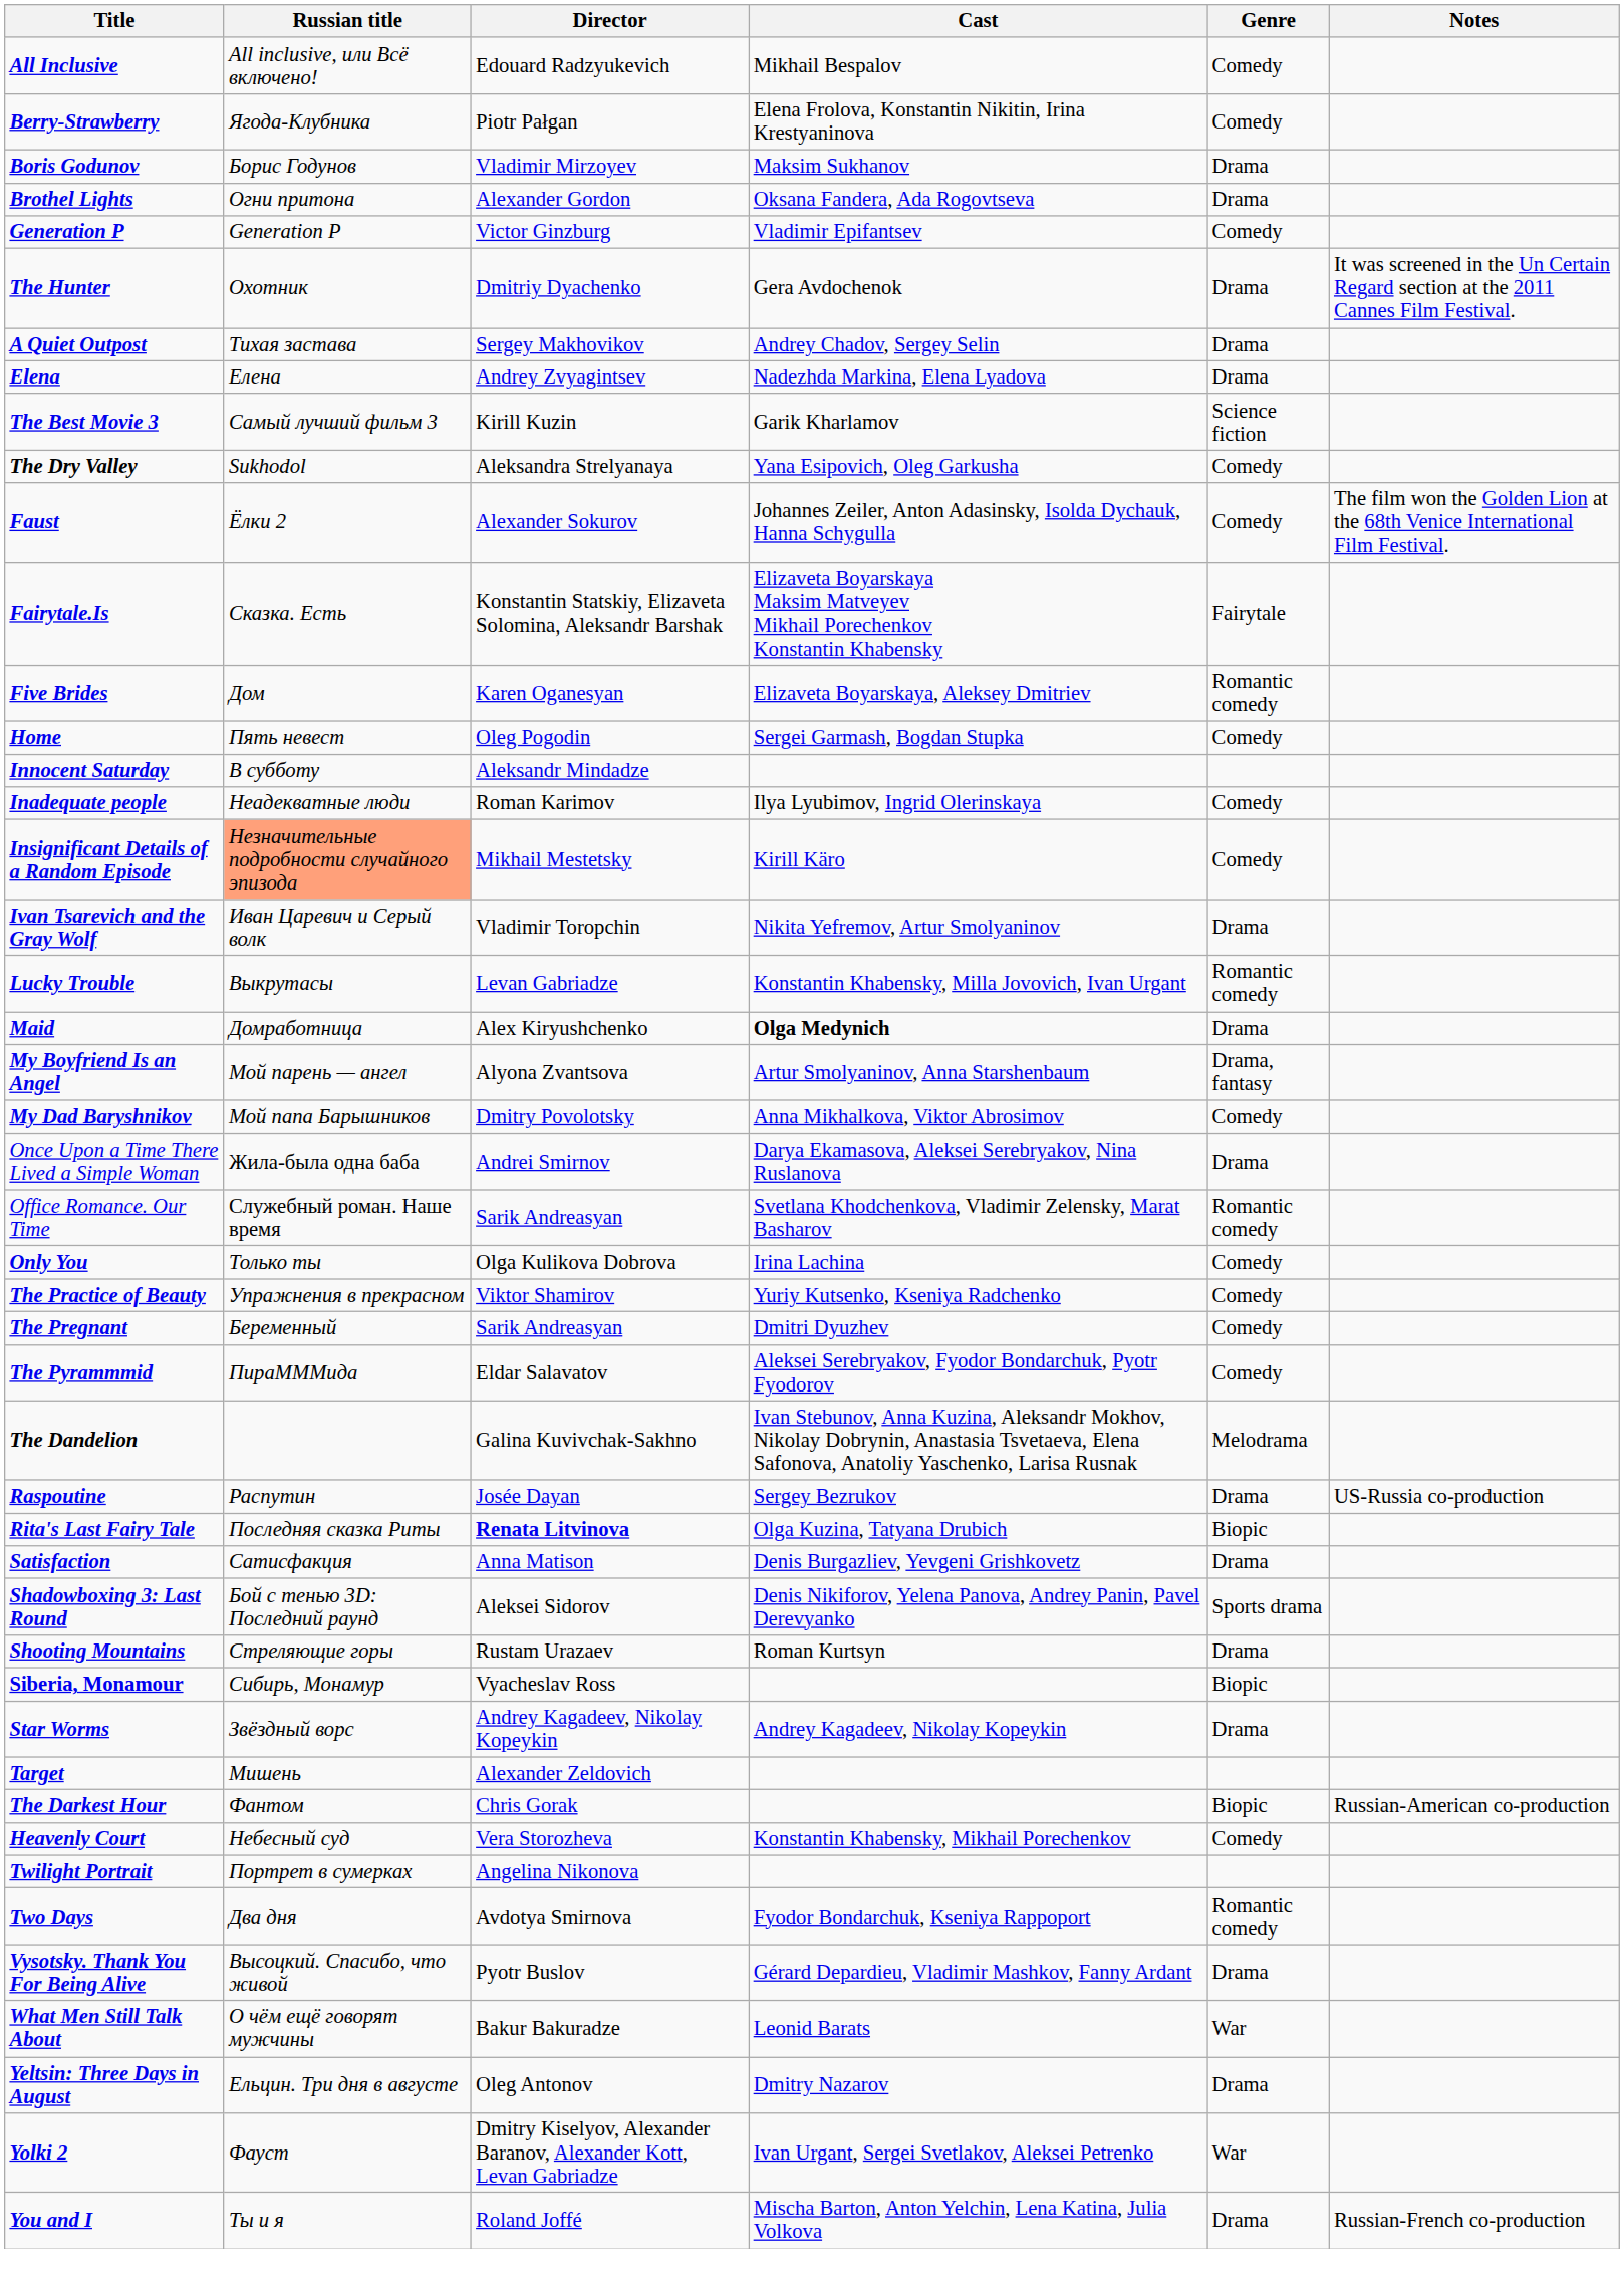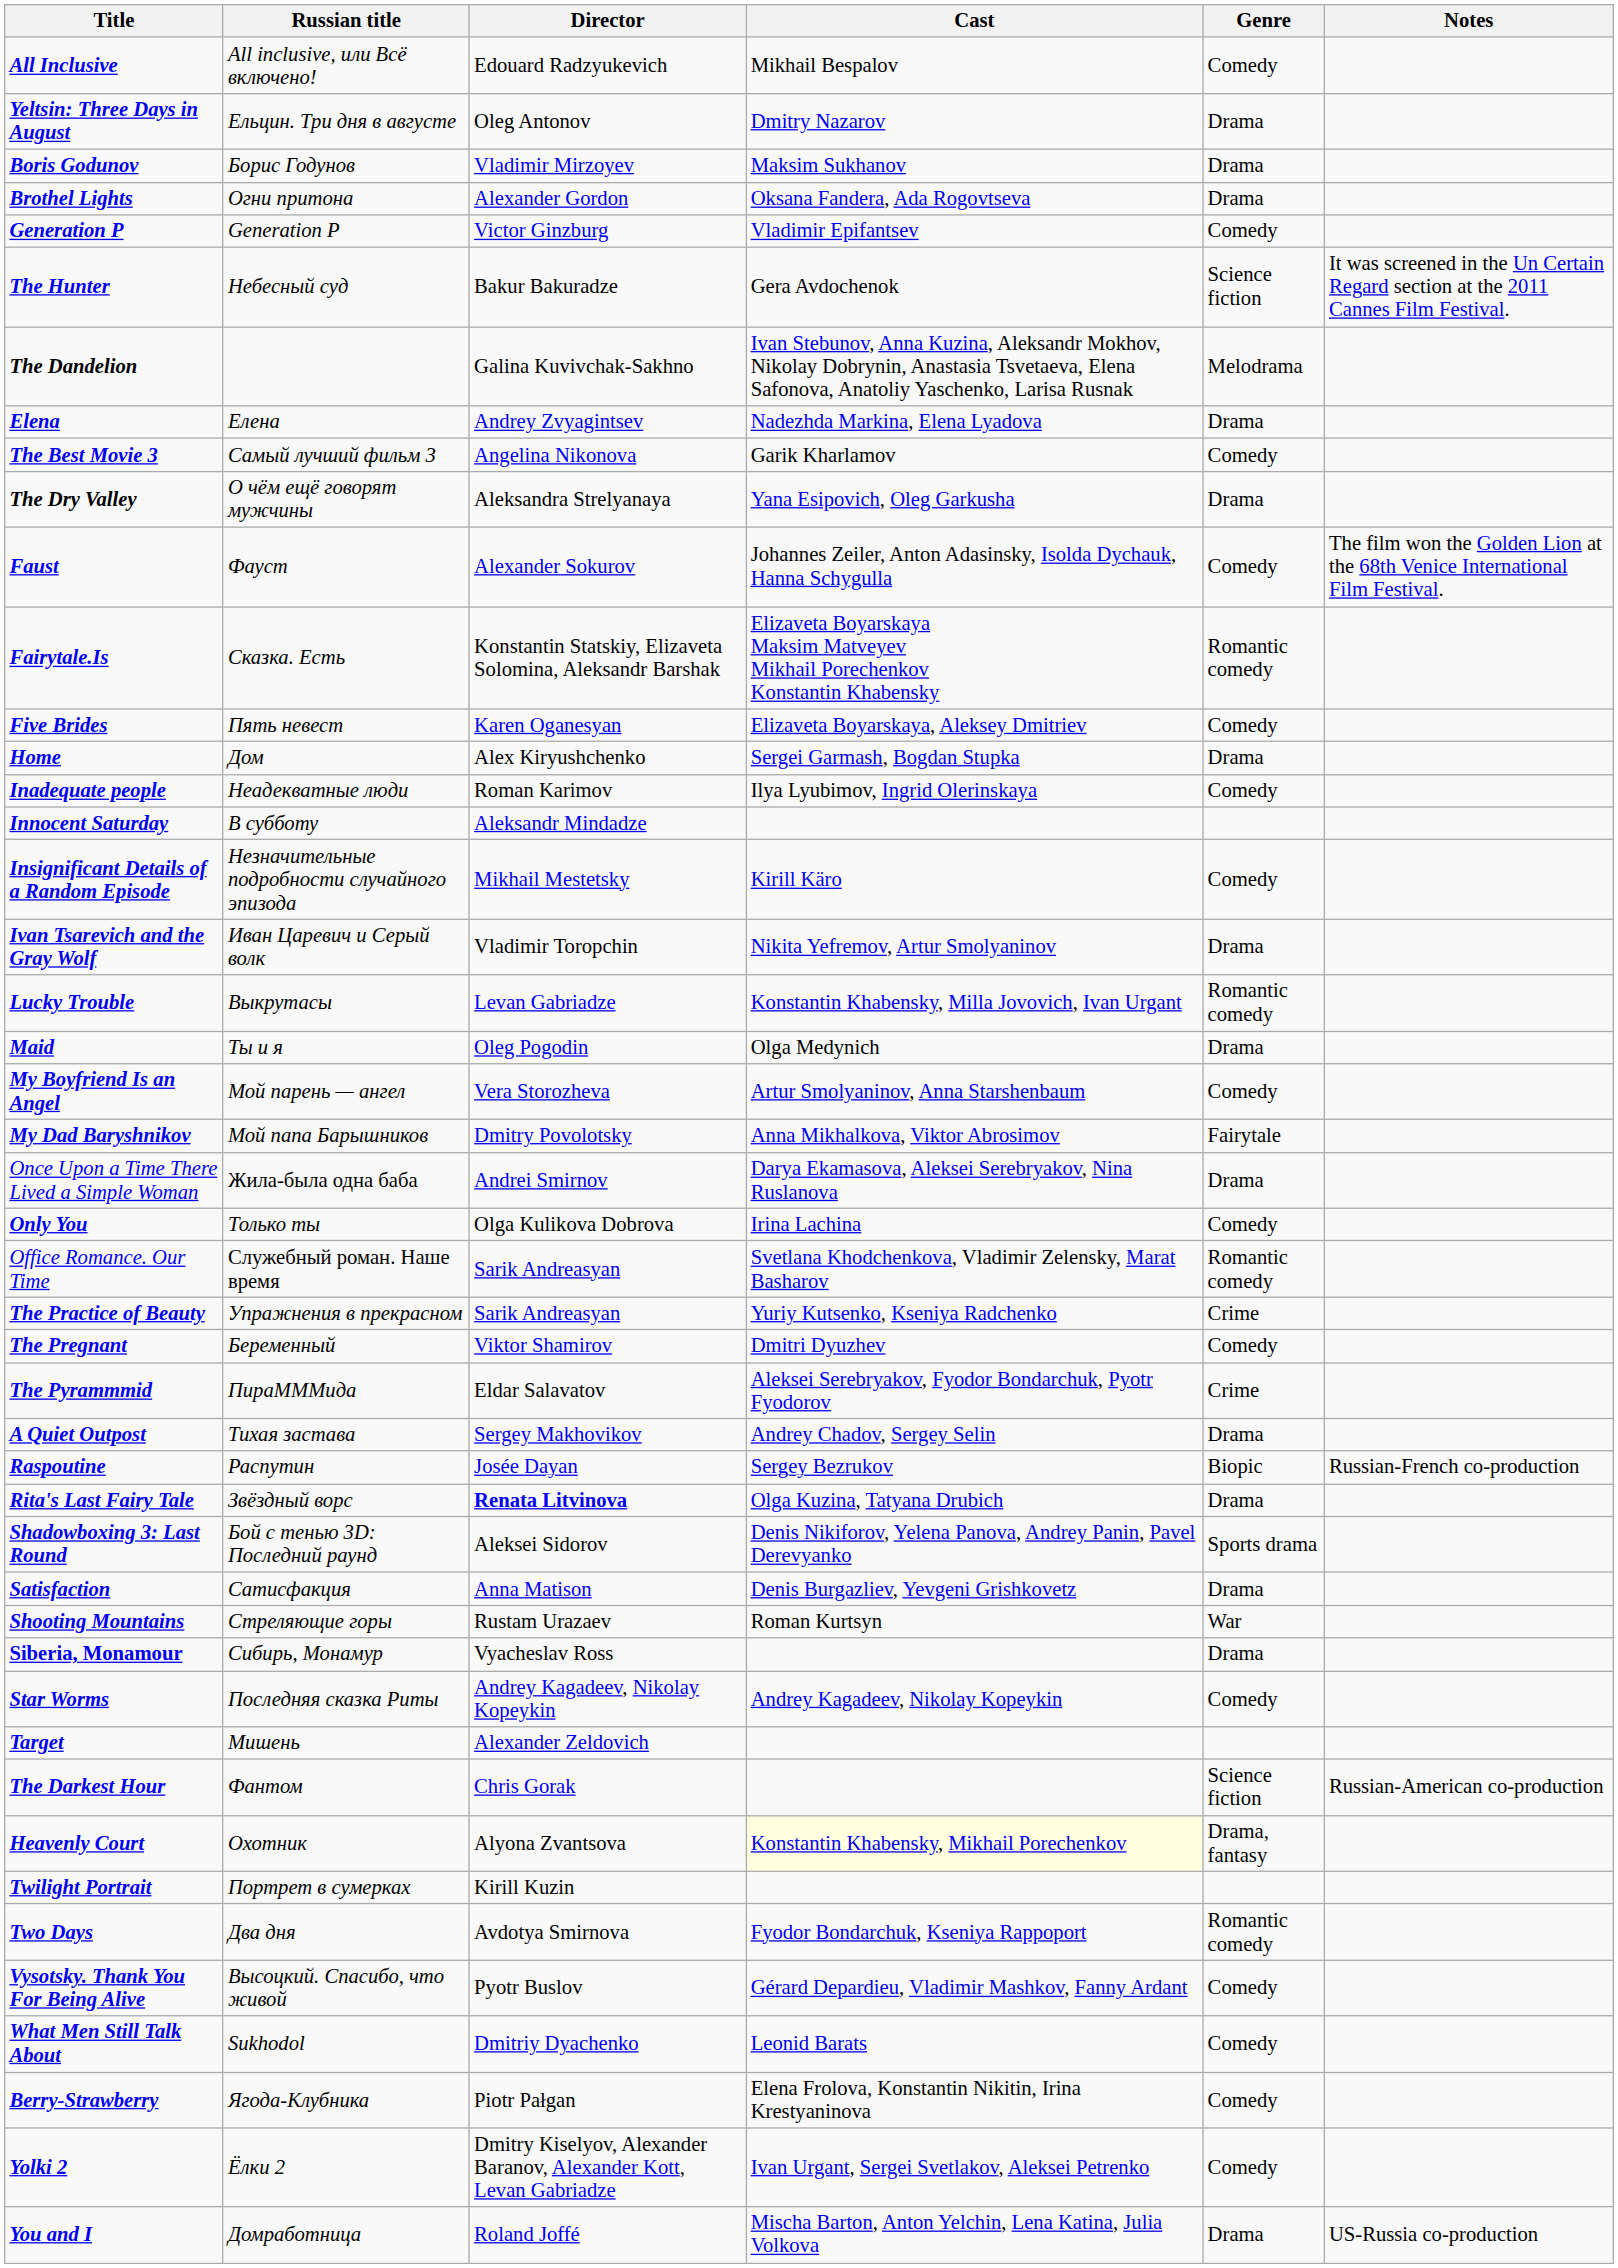rows swapped: Berry-Strawberry <-> Yeltsin: Three Days in August
The Hunter | Russian title: Охотник -> Небесный суд
The Hunter | Director: Dmitriy Dyachenko -> Bakur Bakuradze
The Hunter | Genre: Drama -> Science fiction
rows swapped: The Dandelion <-> A Quiet Outpost
The Best Movie 3 | Director: Kirill Kuzin -> Angelina Nikonova
The Best Movie 3 | Genre: Science fiction -> Comedy
The Dry Valley | Russian title: Sukhodol -> О чём ещё говорят мужчины
The Dry Valley | Genre: Comedy -> Drama
Faust | Russian title: Ёлки 2 -> Фауст
Fairytale.Is | Genre: Fairytale -> Romantic comedy
Five Brides | Russian title: Дом -> Пять невест
Five Brides | Genre: Romantic comedy -> Comedy
Home | Russian title: Пять невест -> Дом
Home | Director: Oleg Pogodin -> Alex Kiryushchenko
Home | Genre: Comedy -> Drama
rows swapped: Inadequate people <-> Innocent Saturday
Insignificant Details of a Random Episode | Russian title: lightsalmon background -> no background
Maid | Russian title: Домработница -> Ты и я
Maid | Director: Alex Kiryushchenko -> Oleg Pogodin
Maid | Cast: bold -> normal
My Boyfriend Is an Angel | Director: Alyona Zvantsova -> Vera Storozheva
My Boyfriend Is an Angel | Genre: Drama, fantasy -> Comedy
My Dad Baryshnikov | Genre: Comedy -> Fairytale
rows swapped: Office Romance. Our Time <-> Only You
The Practice of Beauty | Director: Viktor Shamirov -> Sarik Andreasyan
The Practice of Beauty | Genre: Comedy -> Crime
The Pregnant | Director: Sarik Andreasyan -> Viktor Shamirov
The Pyrammmid | Genre: Comedy -> Crime
Raspoutine | Genre: Drama -> Biopic
Raspoutine | Notes: US-Russia co-production -> Russian-French co-production
Rita's Last Fairy Tale | Russian title: Последняя сказка Риты -> Звёздный ворс
Rita's Last Fairy Tale | Genre: Biopic -> Drama
rows swapped: Satisfaction <-> Shadowboxing 3: Last Round
Shooting Mountains | Genre: Drama -> War
Siberia, Monamour | Genre: Biopic -> Drama
Star Worms | Russian title: Звёздный ворс -> Последняя сказка Риты
Star Worms | Genre: Drama -> Comedy
The Darkest Hour | Genre: Biopic -> Science fiction
Heavenly Court | Russian title: Небесный суд -> Охотник
Heavenly Court | Director: Vera Storozheva -> Alyona Zvantsova
Heavenly Court | Cast: no background -> lightyellow background
Heavenly Court | Genre: Comedy -> Drama, fantasy
Twilight Portrait | Director: Angelina Nikonova -> Kirill Kuzin
Vysotsky. Thank You For Being Alive | Genre: Drama -> Comedy
What Men Still Talk About | Russian title: О чём ещё говорят мужчины -> Sukhodol
What Men Still Talk About | Director: Bakur Bakuradze -> Dmitriy Dyachenko
What Men Still Talk About | Genre: War -> Comedy
Yolki 2 | Russian title: Фауст -> Ёлки 2
Yolki 2 | Genre: War -> Comedy
You and I | Russian title: Ты и я -> Домработница
You and I | Notes: Russian-French co-production -> US-Russia co-production
